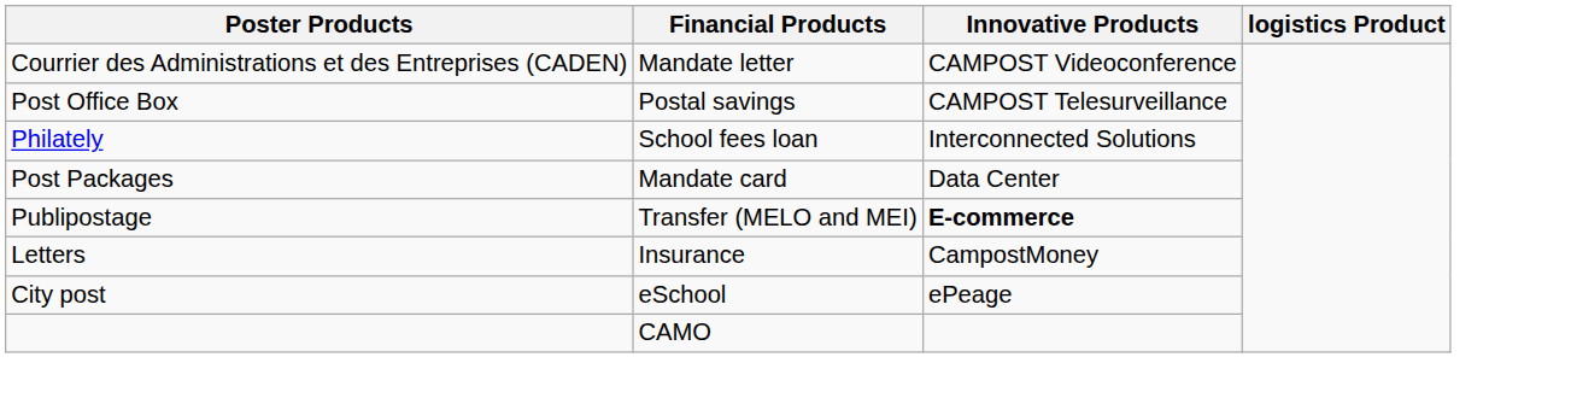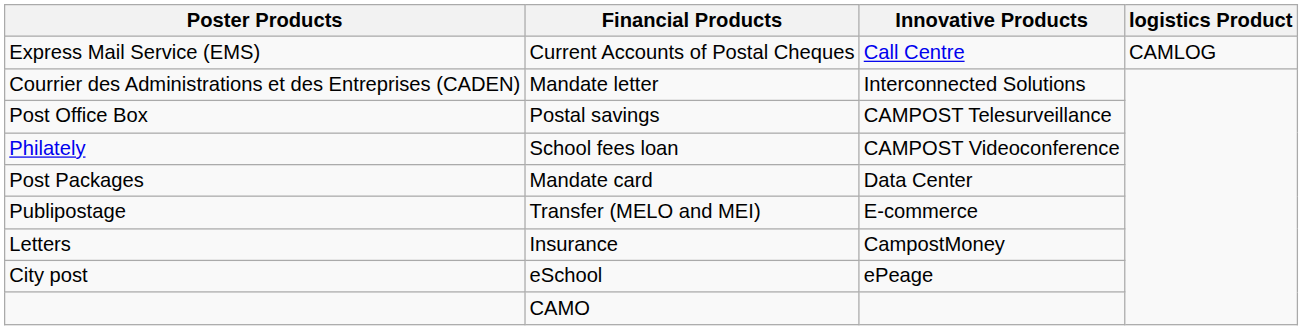+ row: Express Mail Service (EMS) | Current Accounts of Postal Cheques | Call Centre | CAMLOG
Courrier des Administrations et des Entreprises (CADEN) | Innovative Products: CAMPOST Videoconference -> Interconnected Solutions
Philately | Innovative Products: Interconnected Solutions -> CAMPOST Videoconference
Publipostage | Innovative Products: bold -> normal
